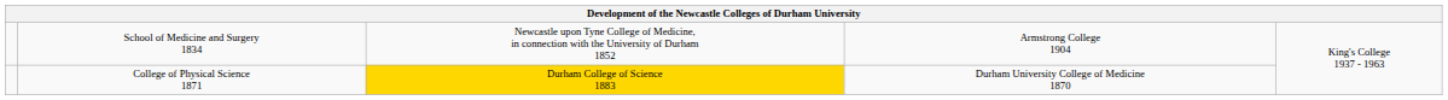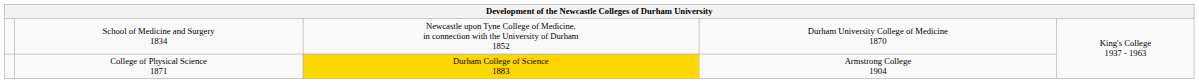School of Medicine and Surgery 1834 | column 4: Armstrong College 1904 -> Durham University College of Medicine 1870
College of Physical Science 1871 | column 4: Durham University College of Medicine 1870 -> Armstrong College 1904
